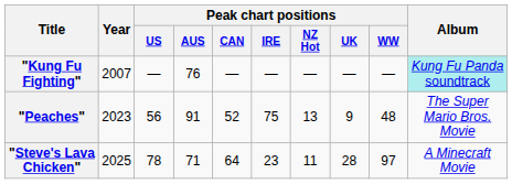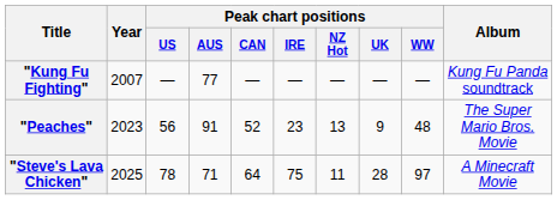"Kung Fu Fighting" | Peak chart positions / AUS: 76 -> 77
"Kung Fu Fighting" | Album: paleturquoise background -> no background
"Peaches" | Peak chart positions / IRE: 75 -> 23
"Steve's Lava Chicken" | Peak chart positions / IRE: 23 -> 75
